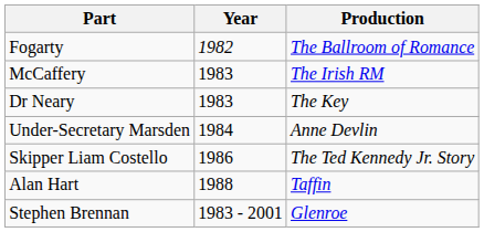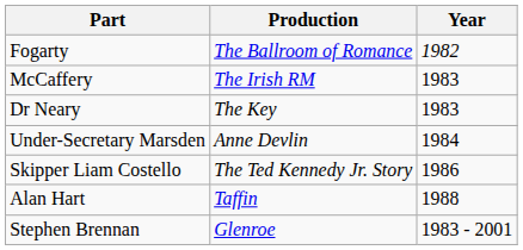columns swapped: Production <-> Year
